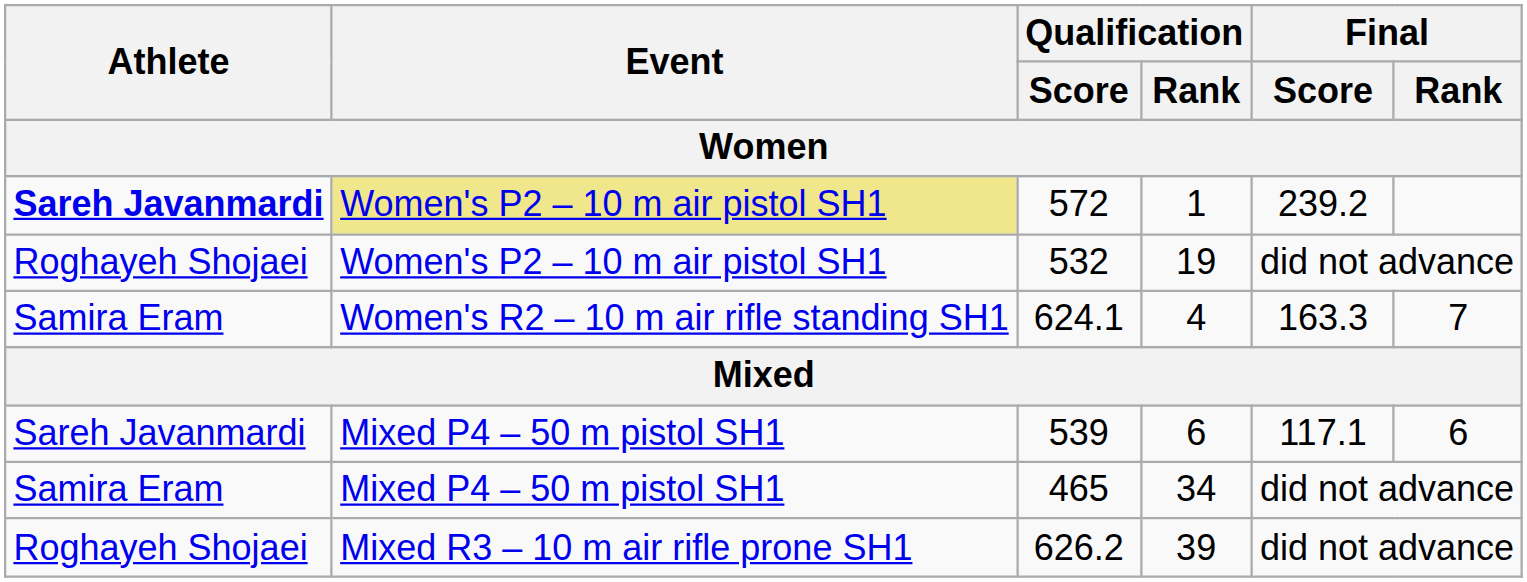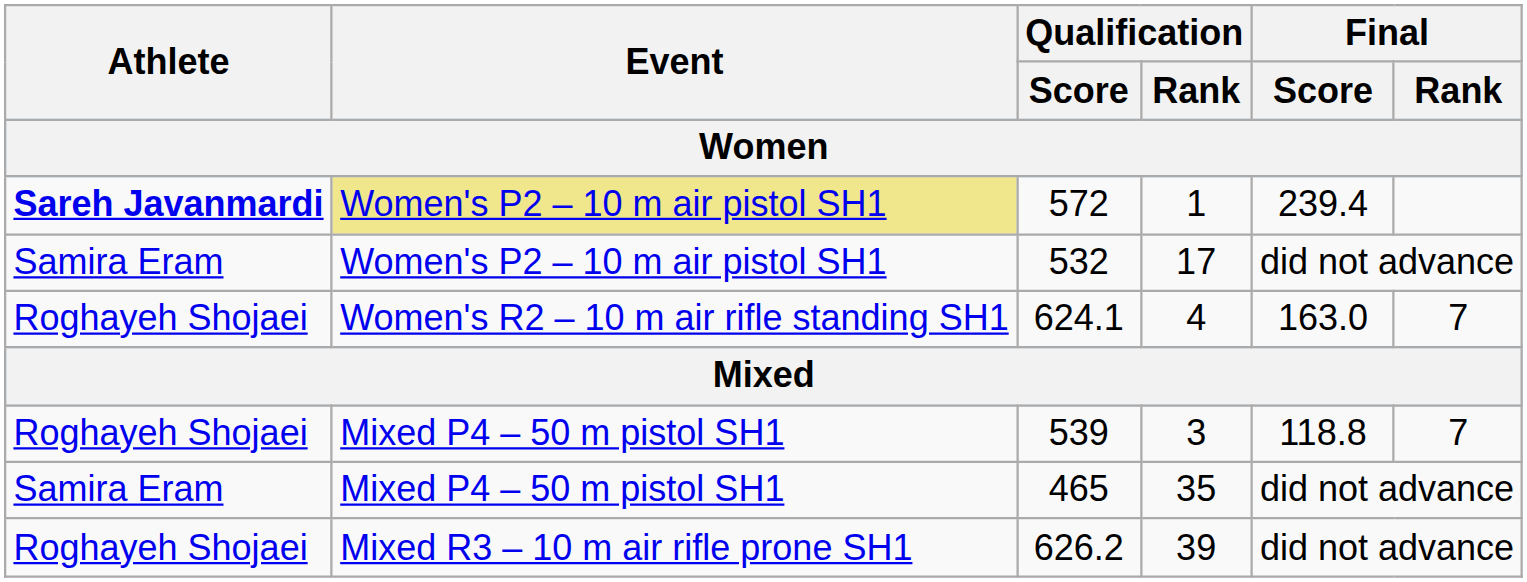572 | Final / Score: 239.2 -> 239.4
532 | Athlete: Roghayeh Shojaei -> Samira Eram
532 | Qualification / Rank: 19 -> 17
624.1 | Athlete: Samira Eram -> Roghayeh Shojaei
624.1 | Final / Score: 163.3 -> 163.0
539 | Athlete: Sareh Javanmardi -> Roghayeh Shojaei
539 | Qualification / Rank: 6 -> 3
539 | Final / Score: 117.1 -> 118.8
539 | Final / Rank: 6 -> 7
465 | Qualification / Rank: 34 -> 35
